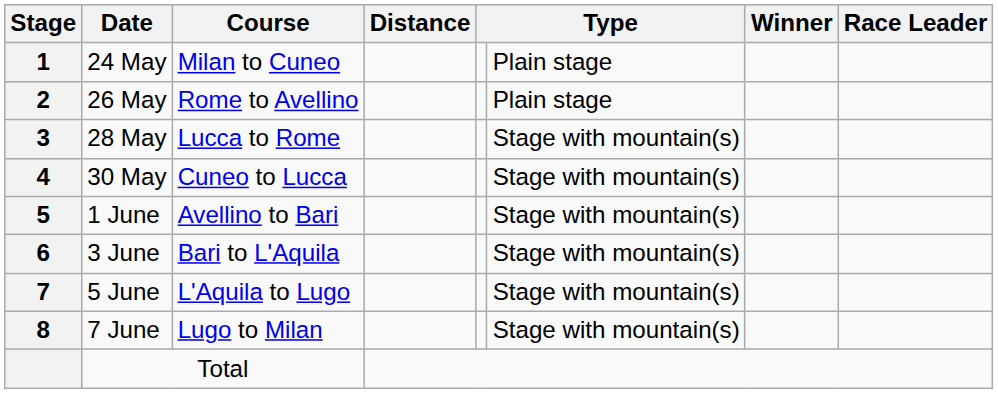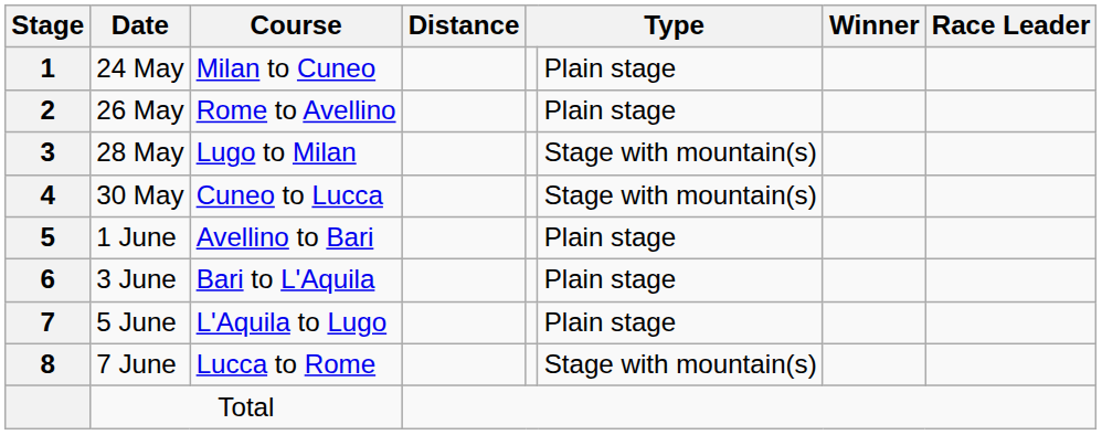28 May | Course: Lucca to Rome -> Lugo to Milan
1 June | column 6: Stage with mountain(s) -> Plain stage
3 June | column 6: Stage with mountain(s) -> Plain stage
5 June | column 6: Stage with mountain(s) -> Plain stage
7 June | Course: Lugo to Milan -> Lucca to Rome
